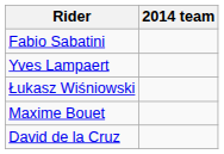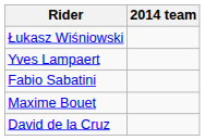rows swapped: Łukasz Wiśniowski <-> Fabio Sabatini
